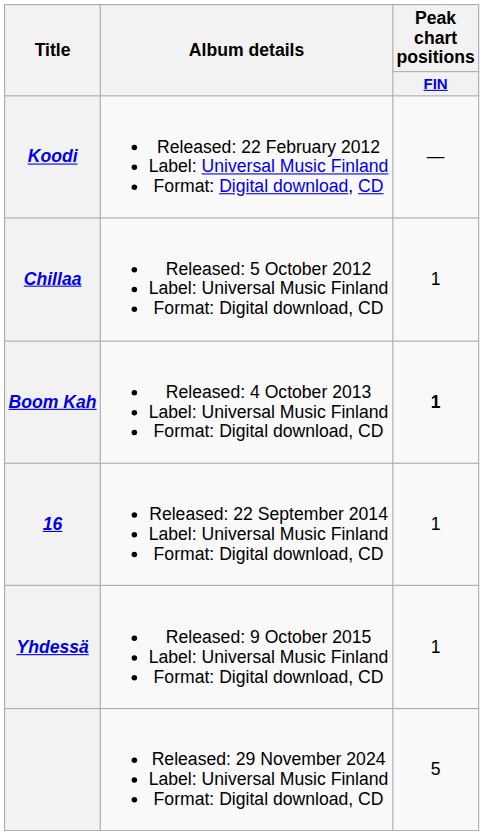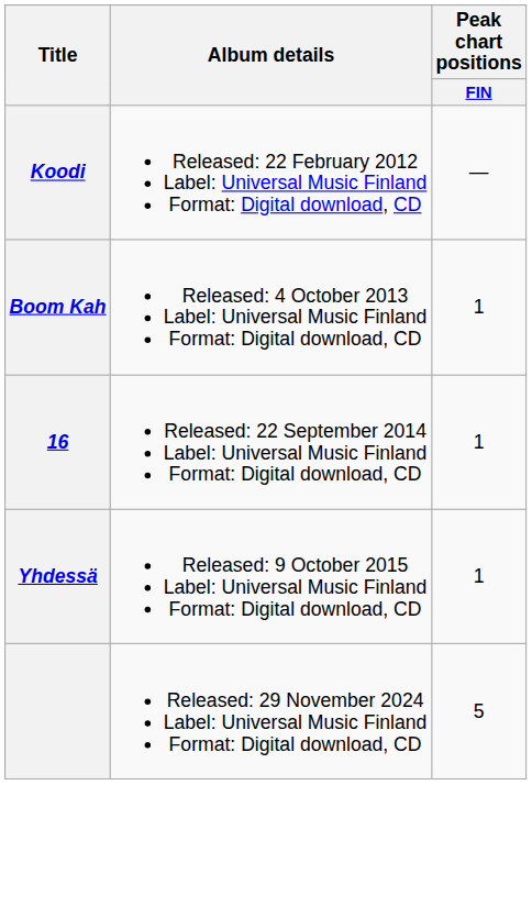- row: Chillaa | Released: 5 October 2012 Label: Universal Music Finland Format: Digital download, CD | 1
Boom Kah | Peak chart positions / FIN: bold -> normal
